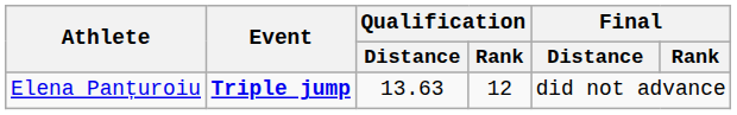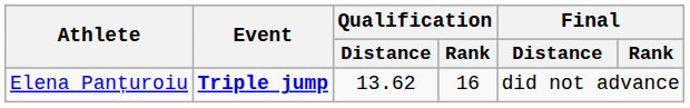Elena Panțuroiu | Qualification / Distance: 13.63 -> 13.62
Elena Panțuroiu | Qualification / Rank: 12 -> 16
